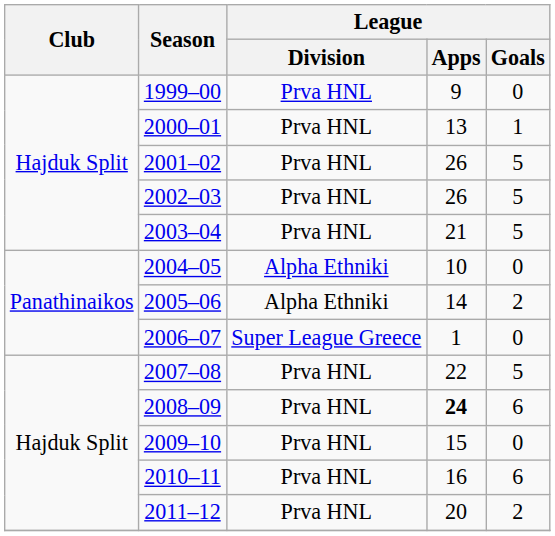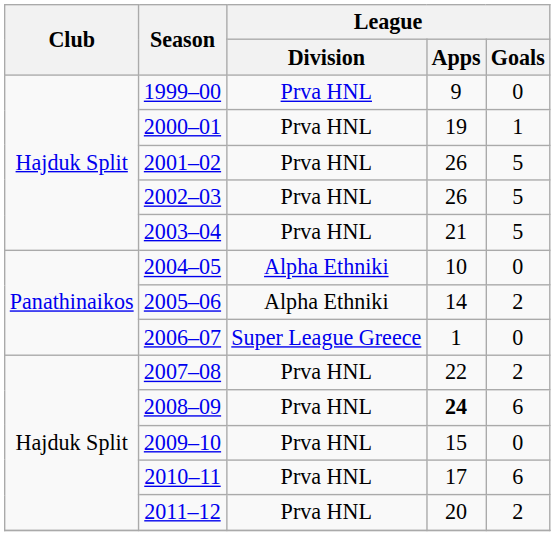2000–01 | League / Apps: 13 -> 19
2007–08 | League / Goals: 5 -> 2
2010–11 | League / Apps: 16 -> 17
